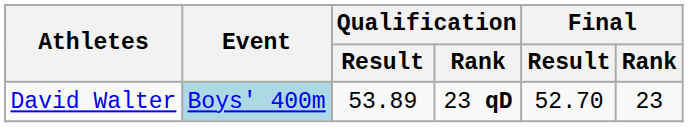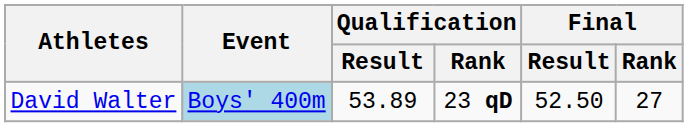David Walter | Final / Result: 52.70 -> 52.50
David Walter | Final / Rank: 23 -> 27
